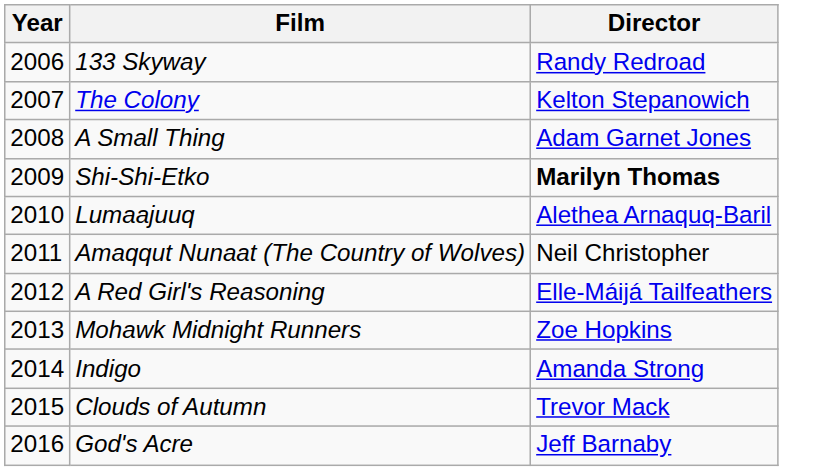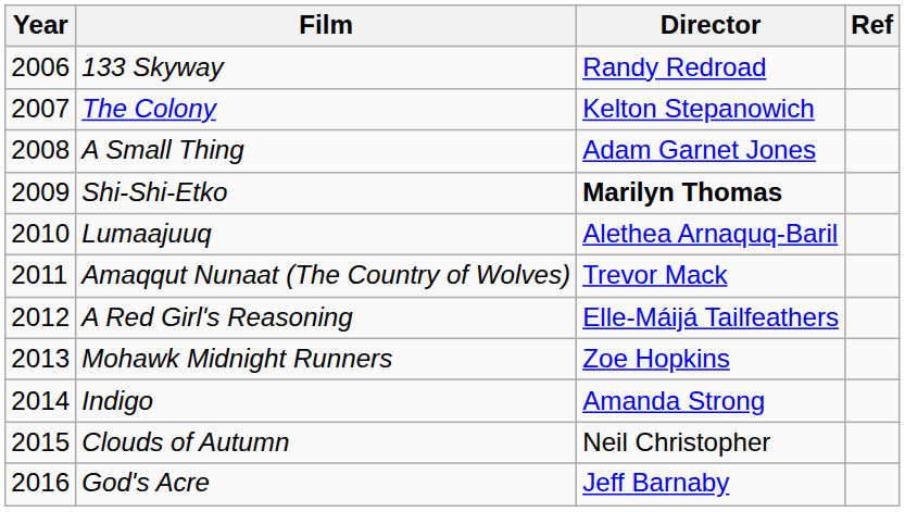+ column: Ref
Amaqqut Nunaat (The Country of Wolves) | Director: Neil Christopher -> Trevor Mack
Clouds of Autumn | Director: Trevor Mack -> Neil Christopher
